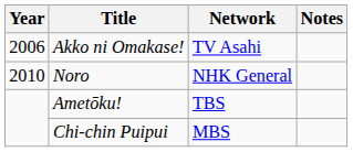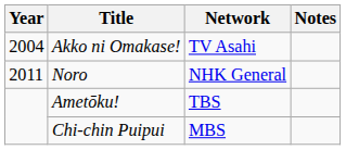Akko ni Omakase! | Year: 2006 -> 2004
Noro | Year: 2010 -> 2011
